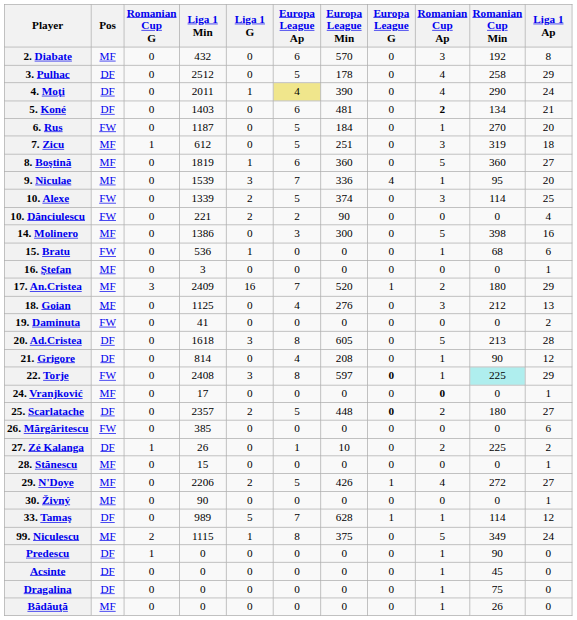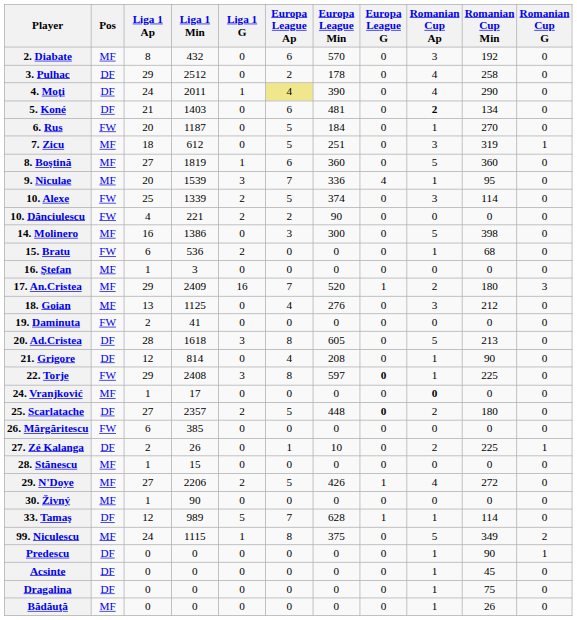columns swapped: Liga 1 Ap <-> Romanian Cup G
3. Pulhac | Europa League Ap: 5 -> 2
15. Bratu | Liga 1 G: 1 -> 2
22. Torje | Romanian Cup Min: paleturquoise background -> no background
